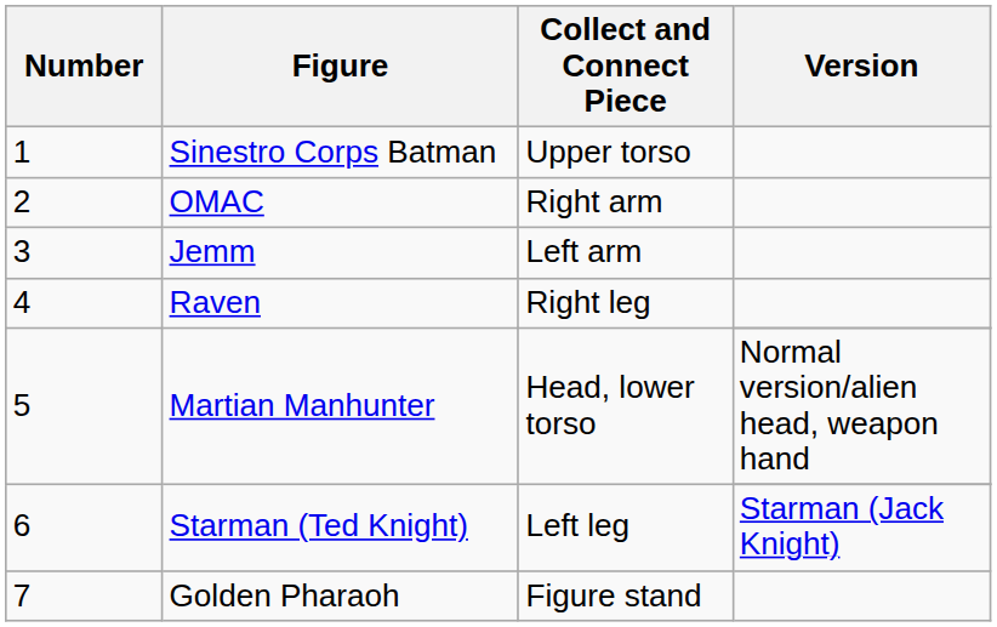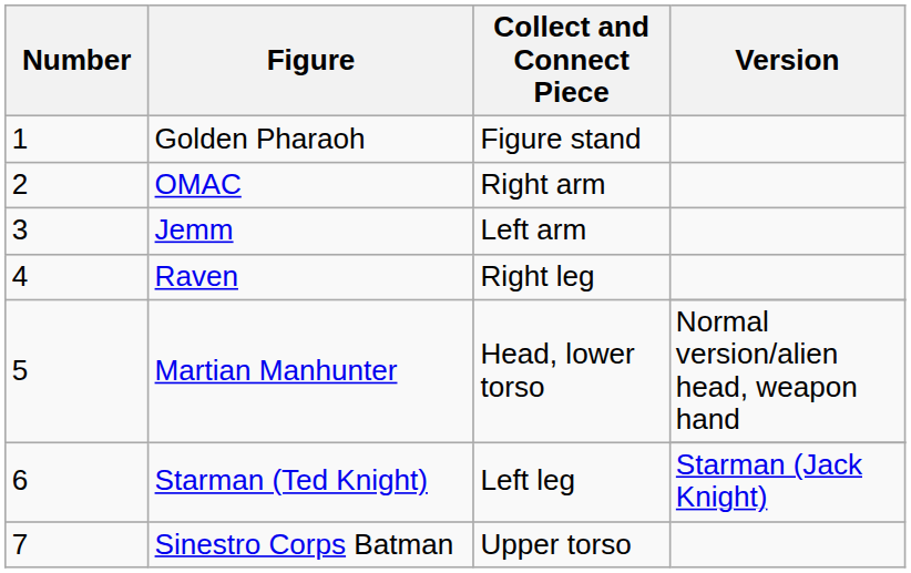1 | Figure: Sinestro Corps Batman -> Golden Pharaoh
1 | Collect and Connect Piece: Upper torso -> Figure stand
7 | Figure: Golden Pharaoh -> Sinestro Corps Batman
7 | Collect and Connect Piece: Figure stand -> Upper torso
